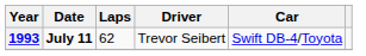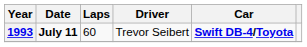1993 | Laps: 62 -> 60
1993 | Car: normal -> bold
